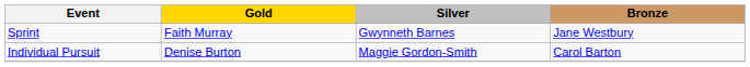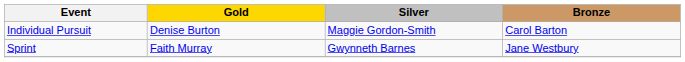rows swapped: Sprint <-> Individual Pursuit
